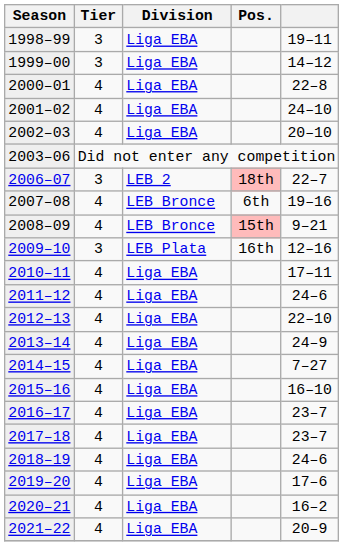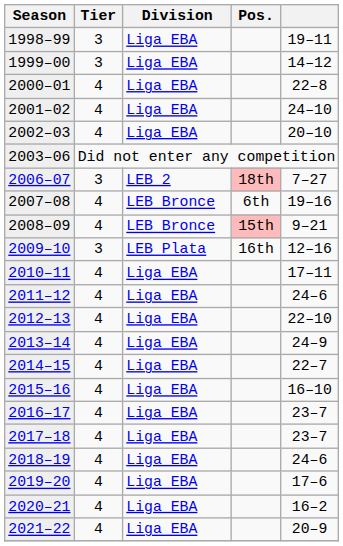2006–07 | column 5: 22–7 -> 7–27
2014–15 | column 5: 7–27 -> 22–7
